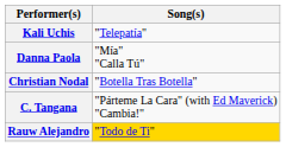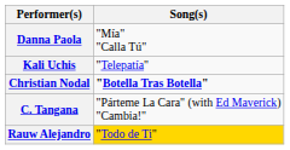rows swapped: Kali Uchis <-> Danna Paola
Christian Nodal | Song(s): normal -> bold
